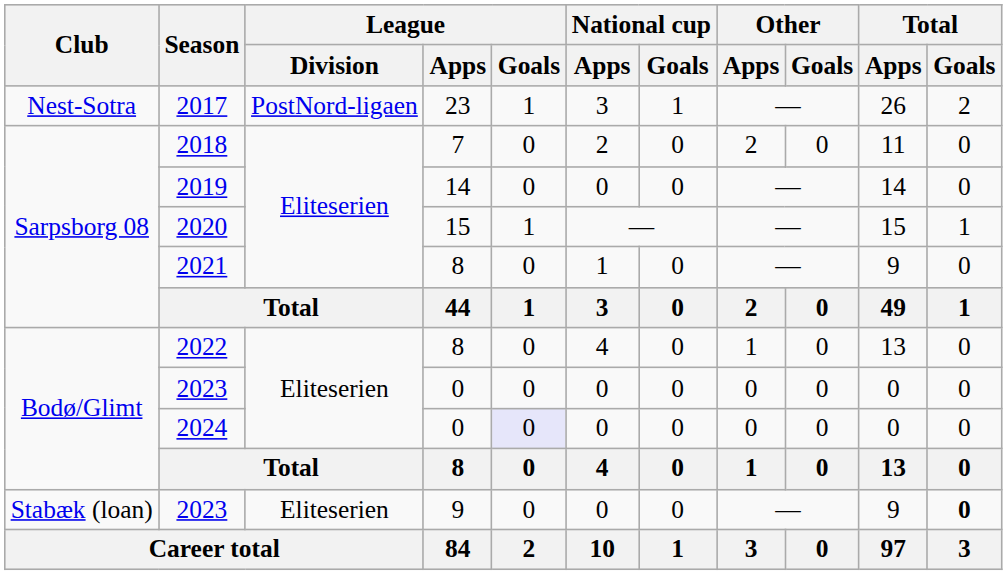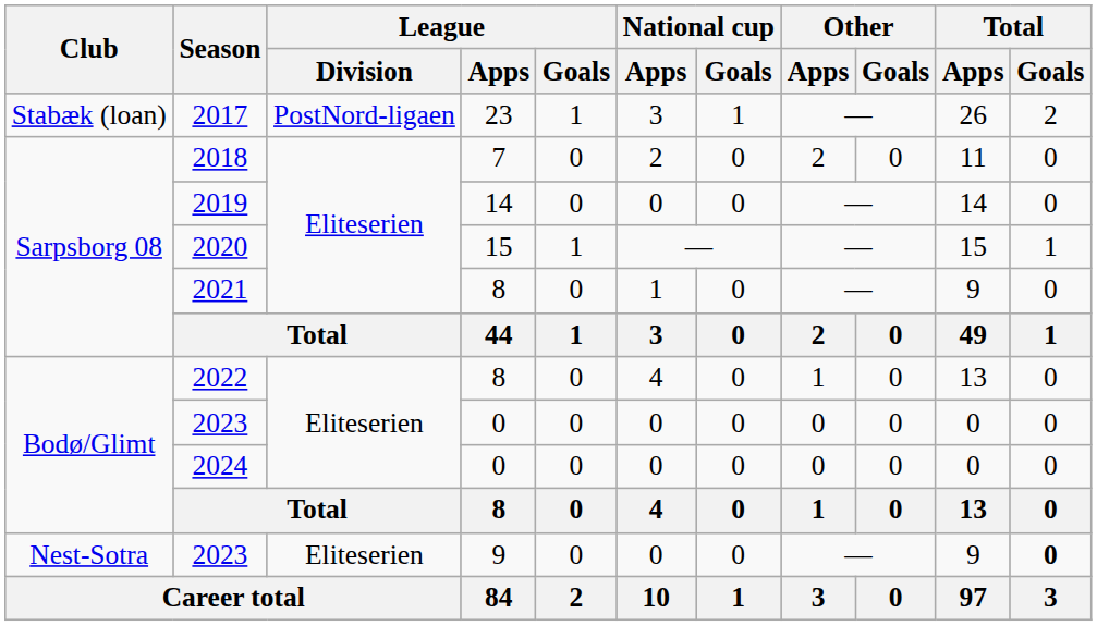2017 | Club: Nest-Sotra -> Stabæk (loan)
2024 | League / Goals: lavender background -> no background
2023 / 9 | Club: Stabæk (loan) -> Nest-Sotra
